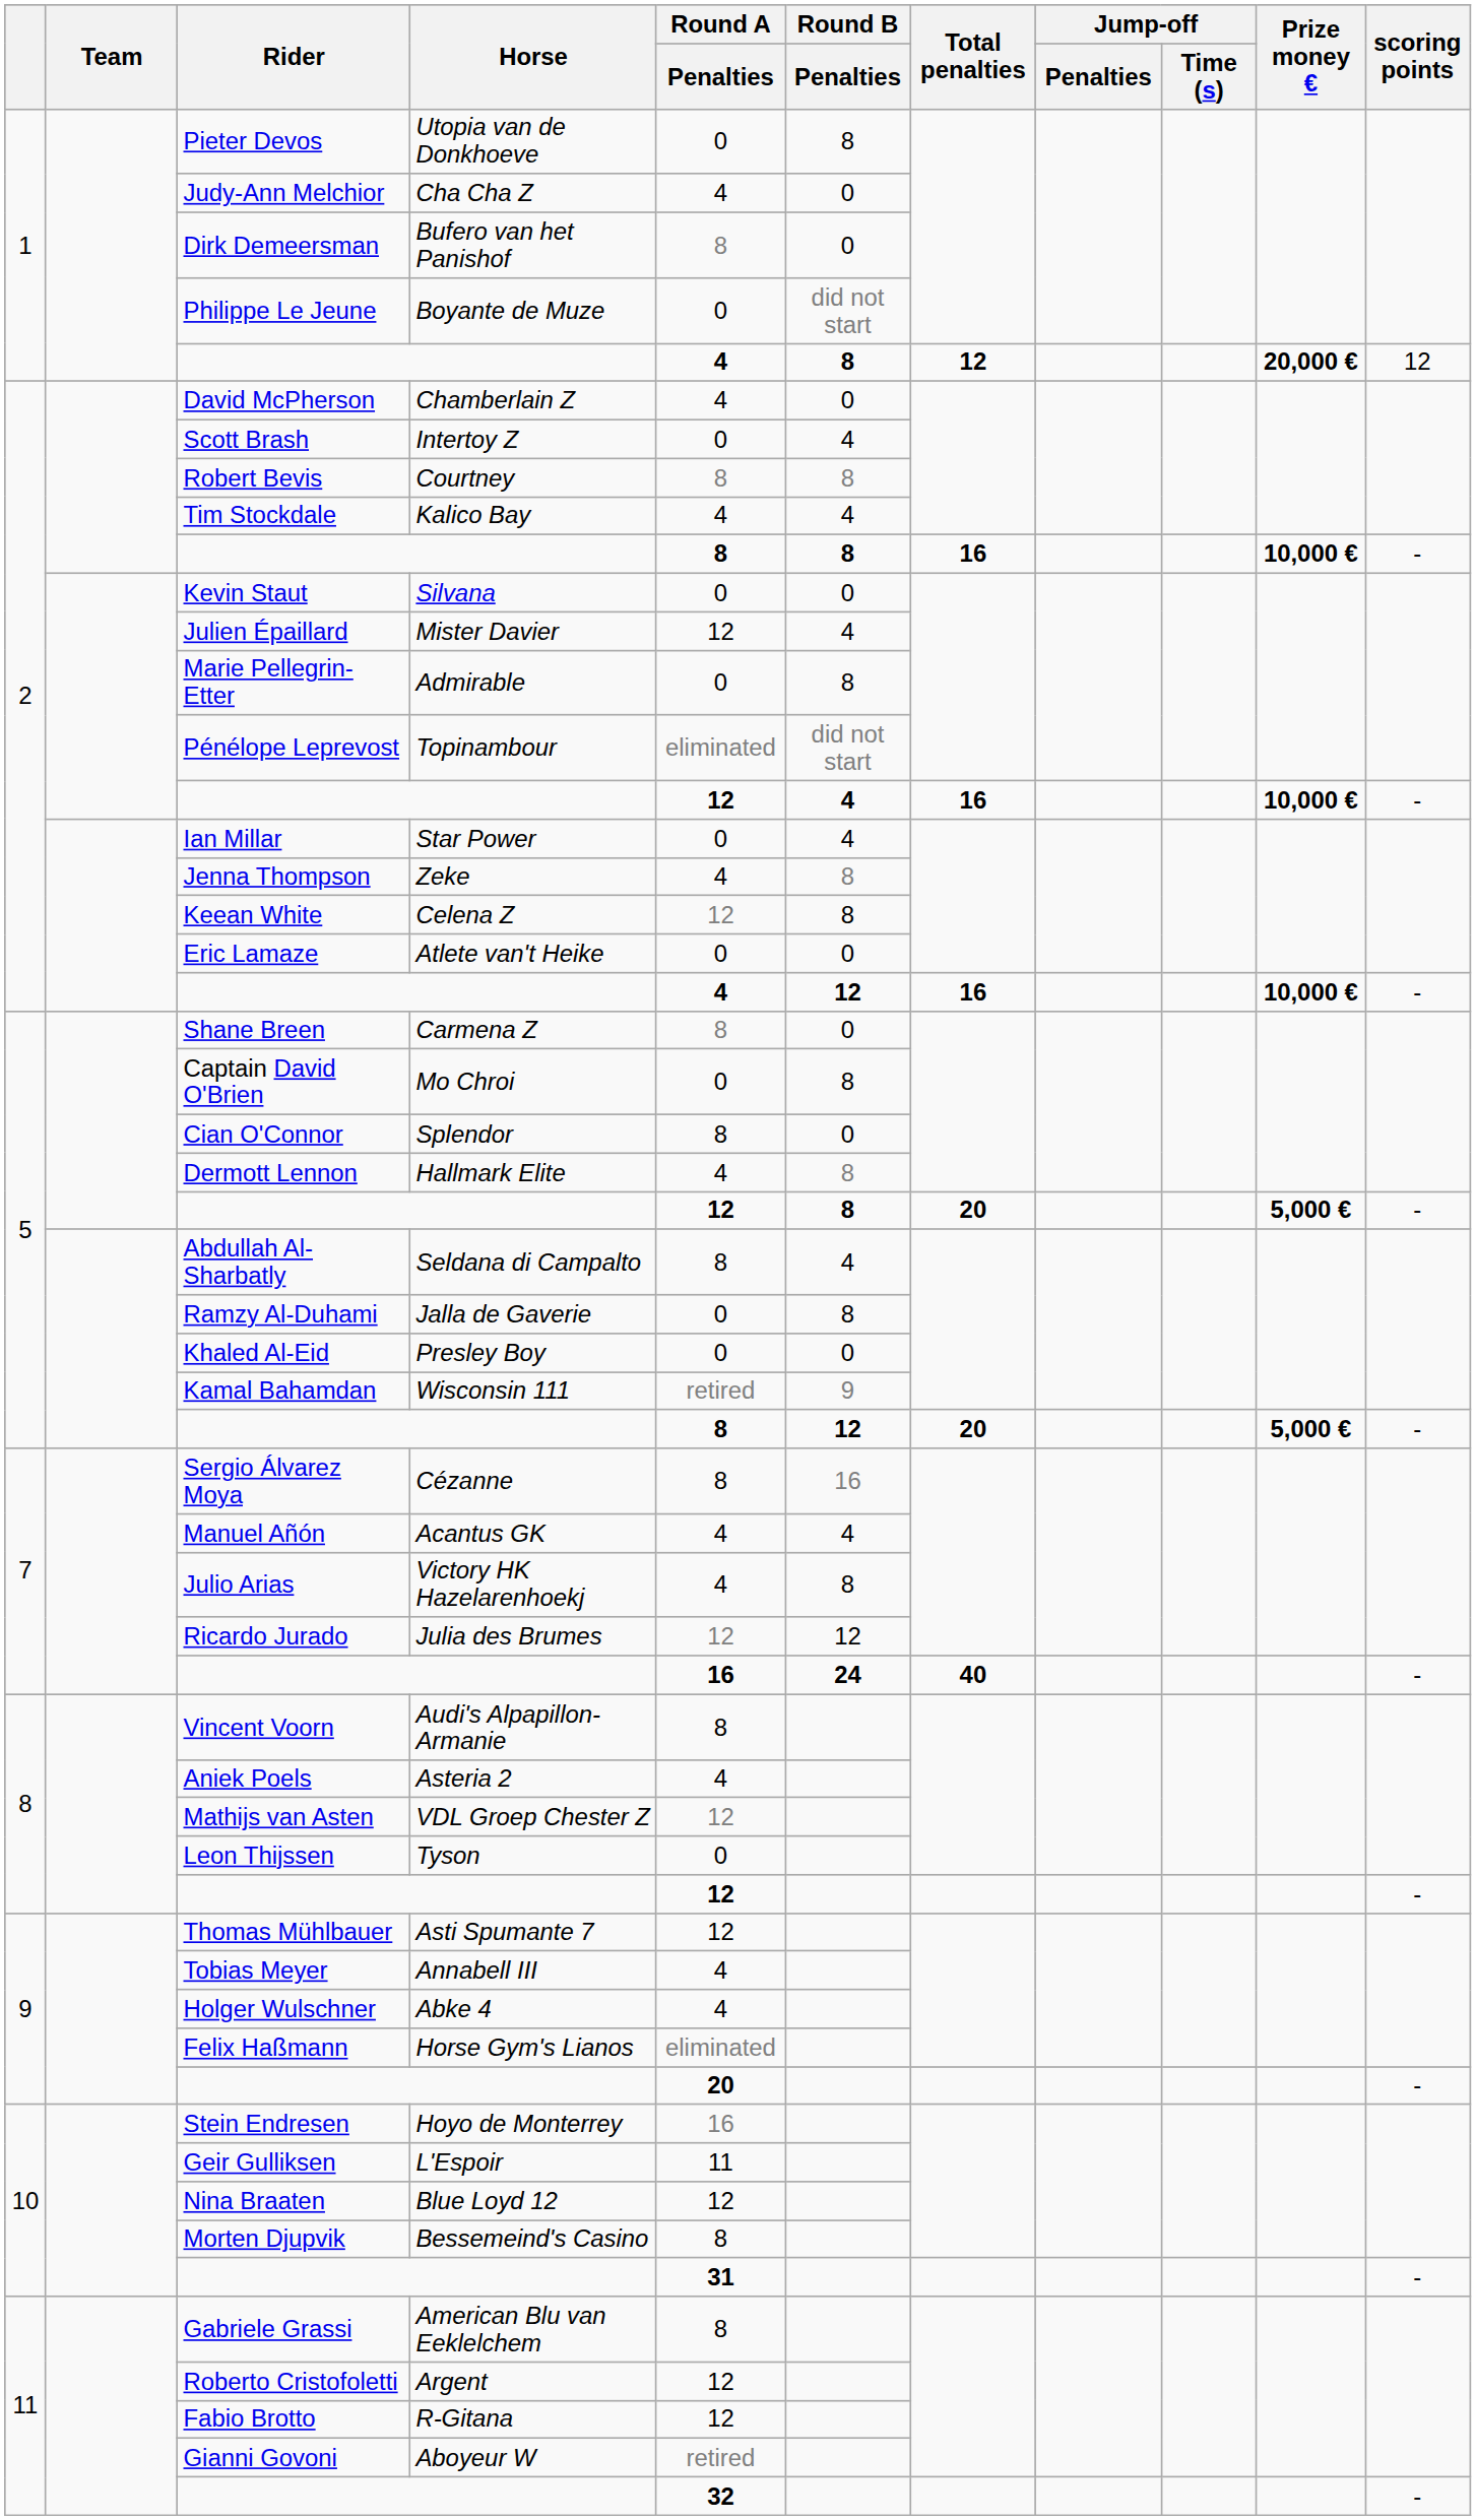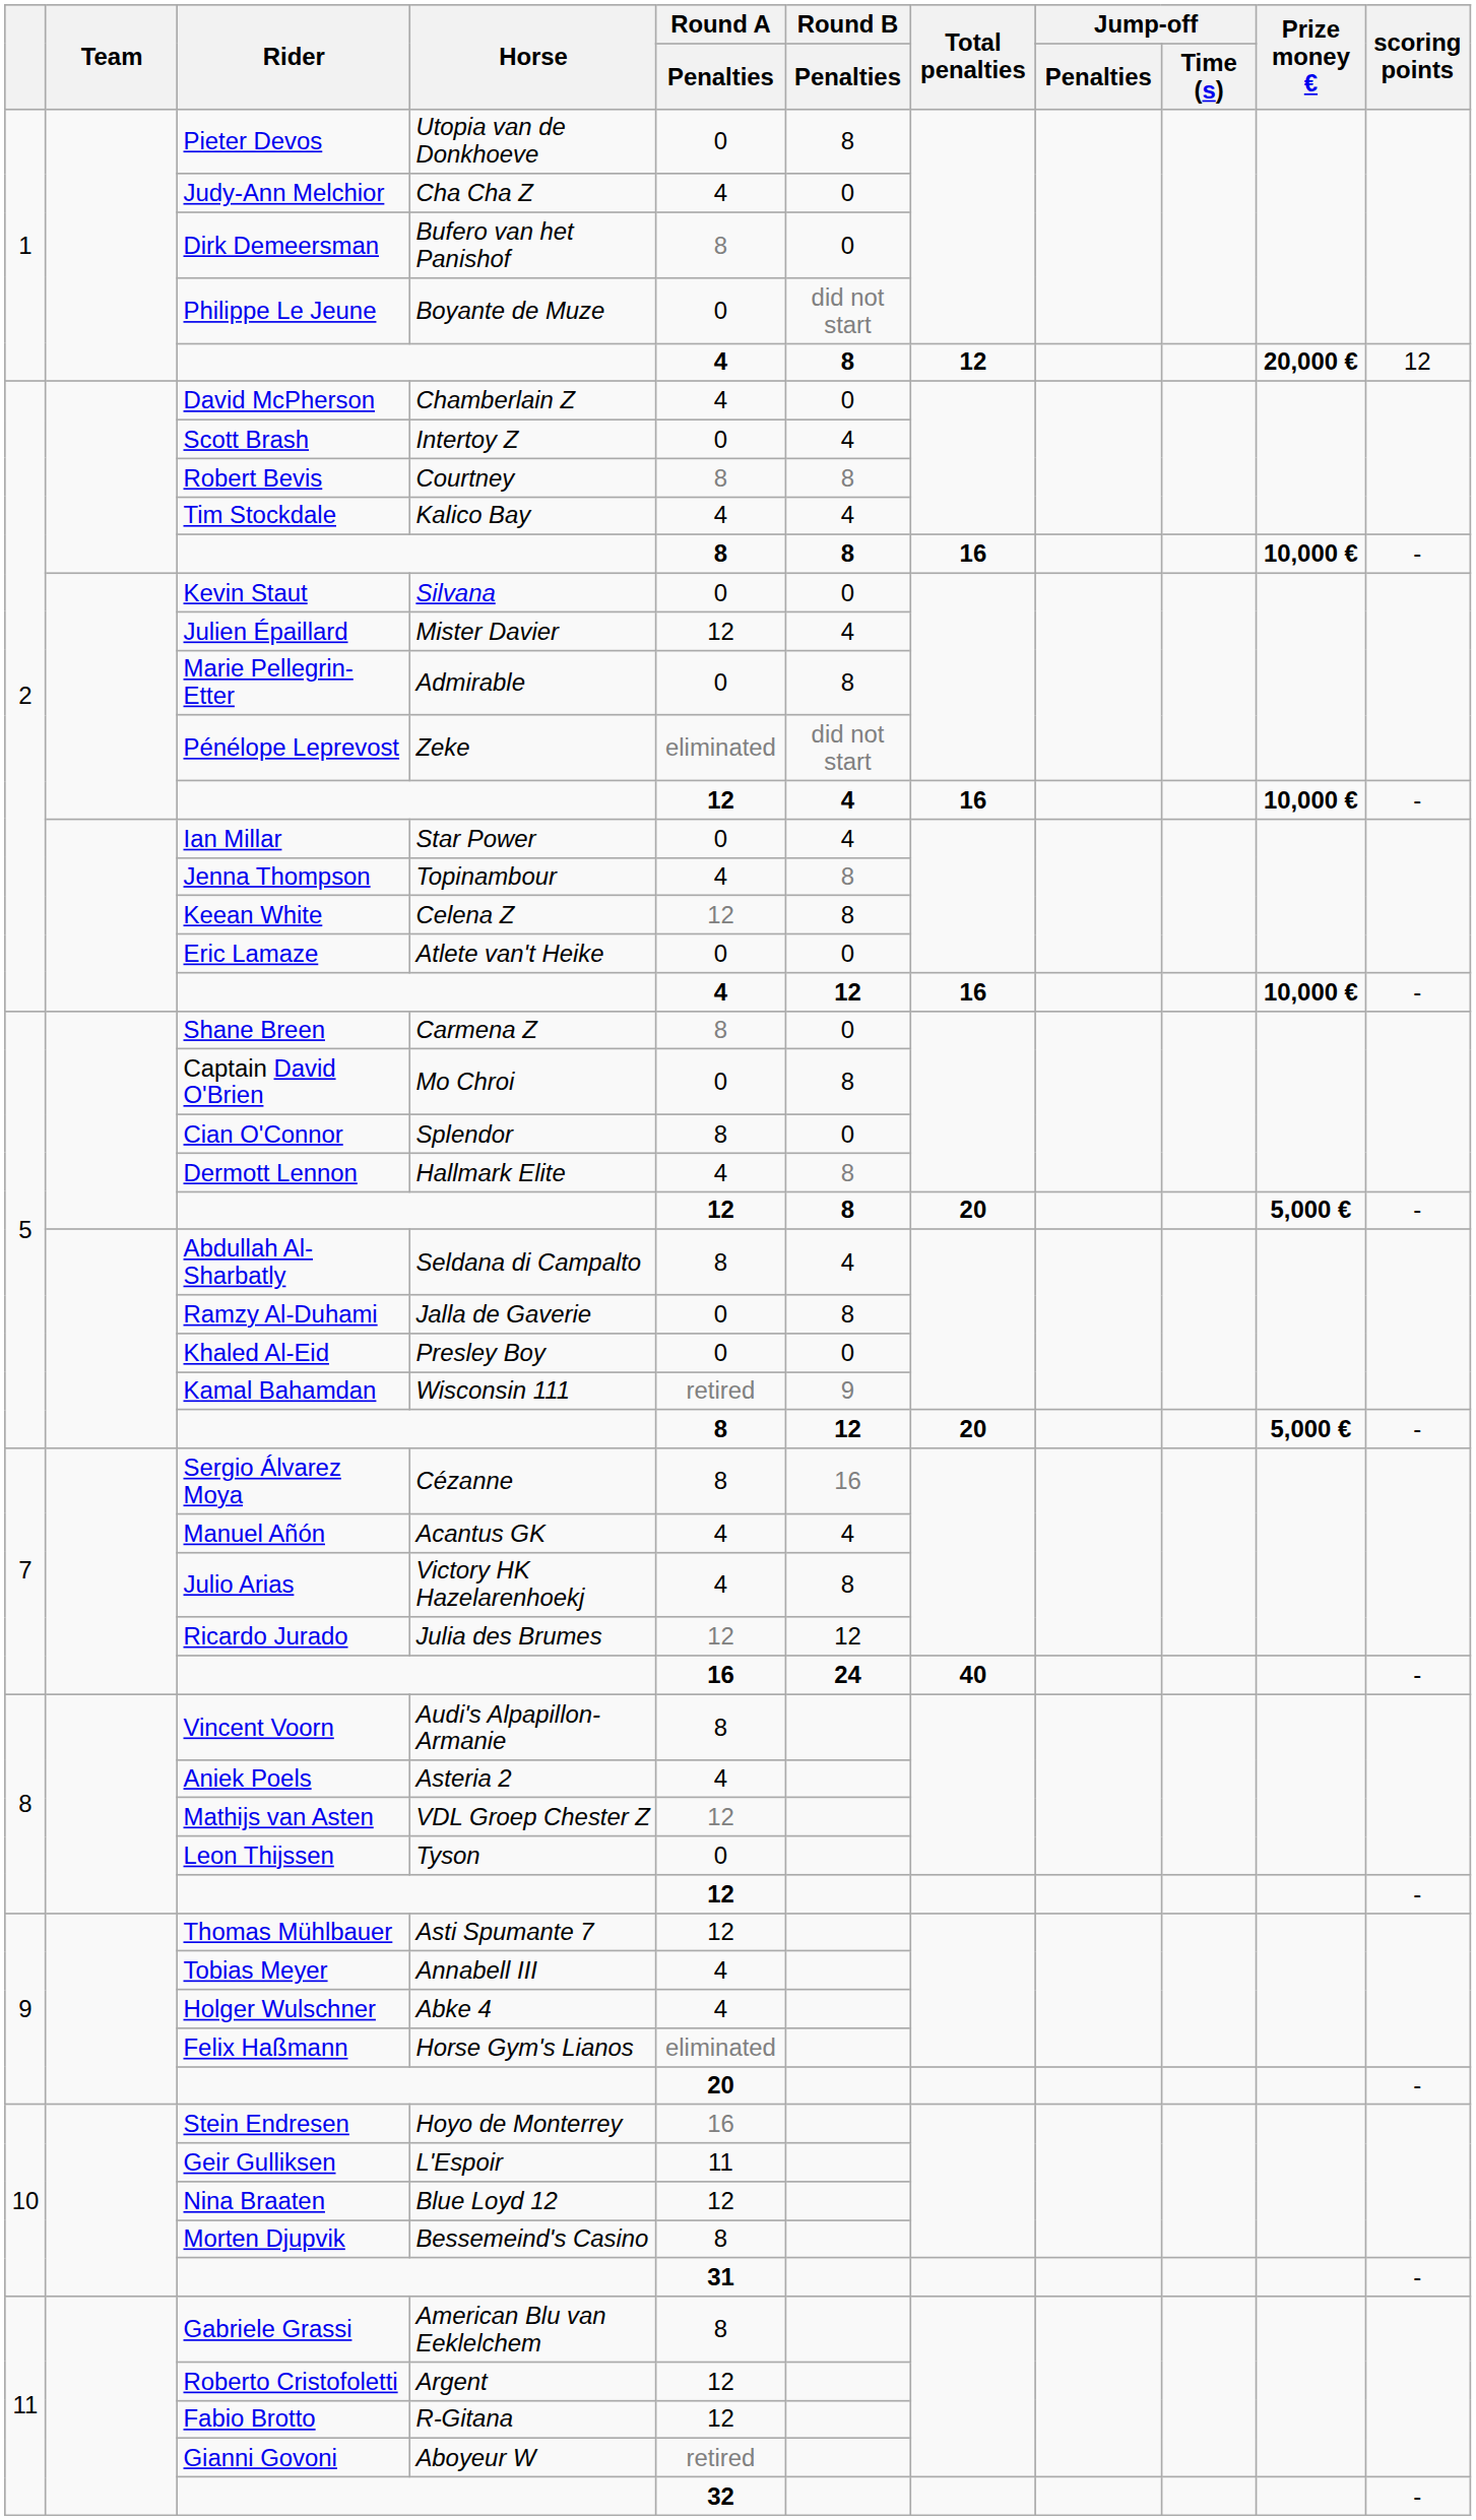Pénélope Leprevost | Horse: Topinambour -> Zeke
Jenna Thompson | Horse: Zeke -> Topinambour
